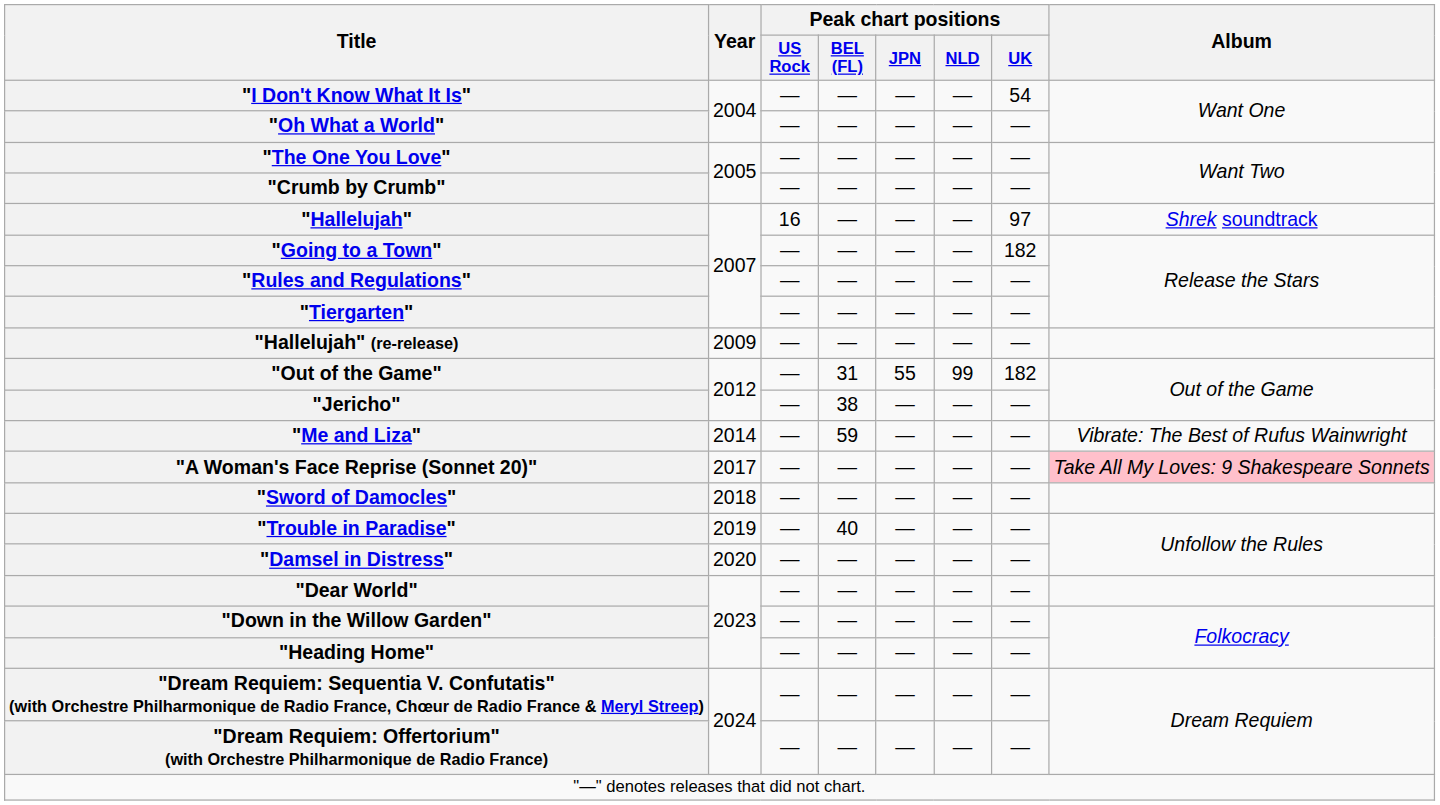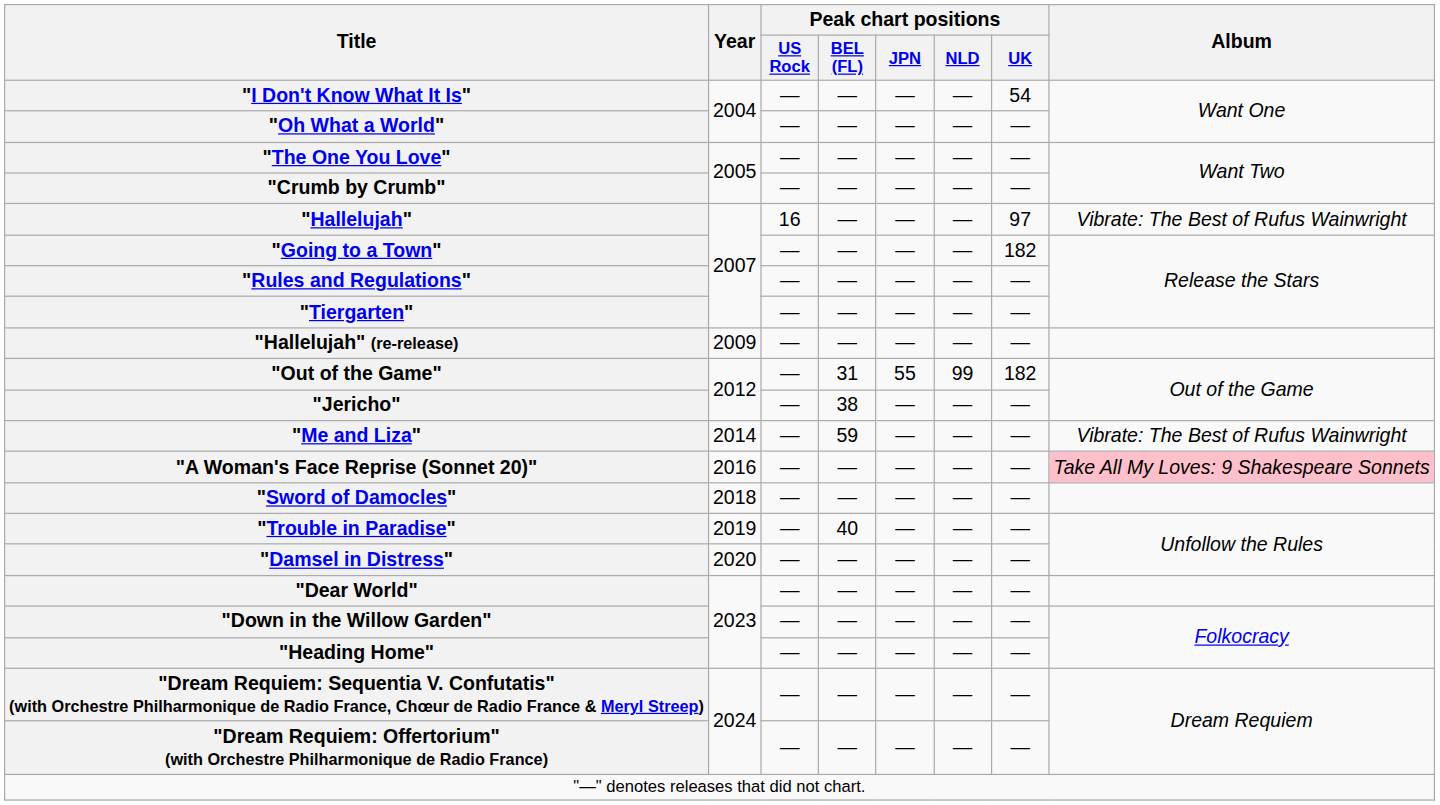"Hallelujah" | Album: Shrek soundtrack -> Vibrate: The Best of Rufus Wainwright
"A Woman's Face Reprise (Sonnet 20)" | Year: 2017 -> 2016
